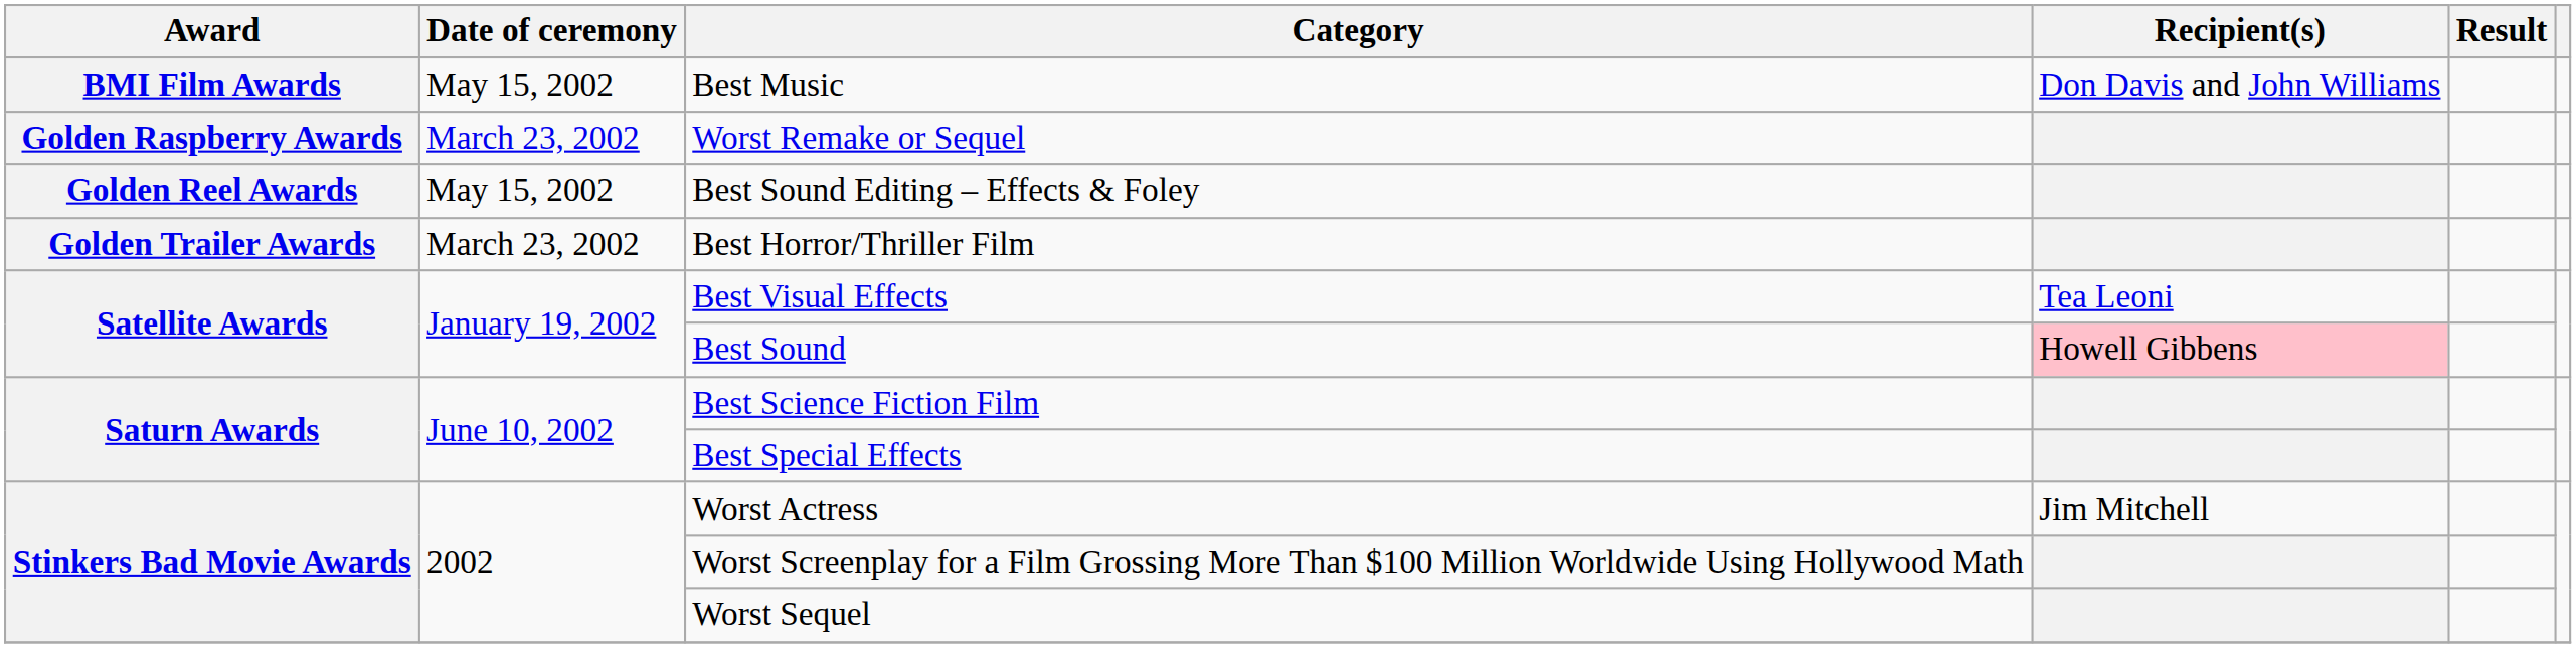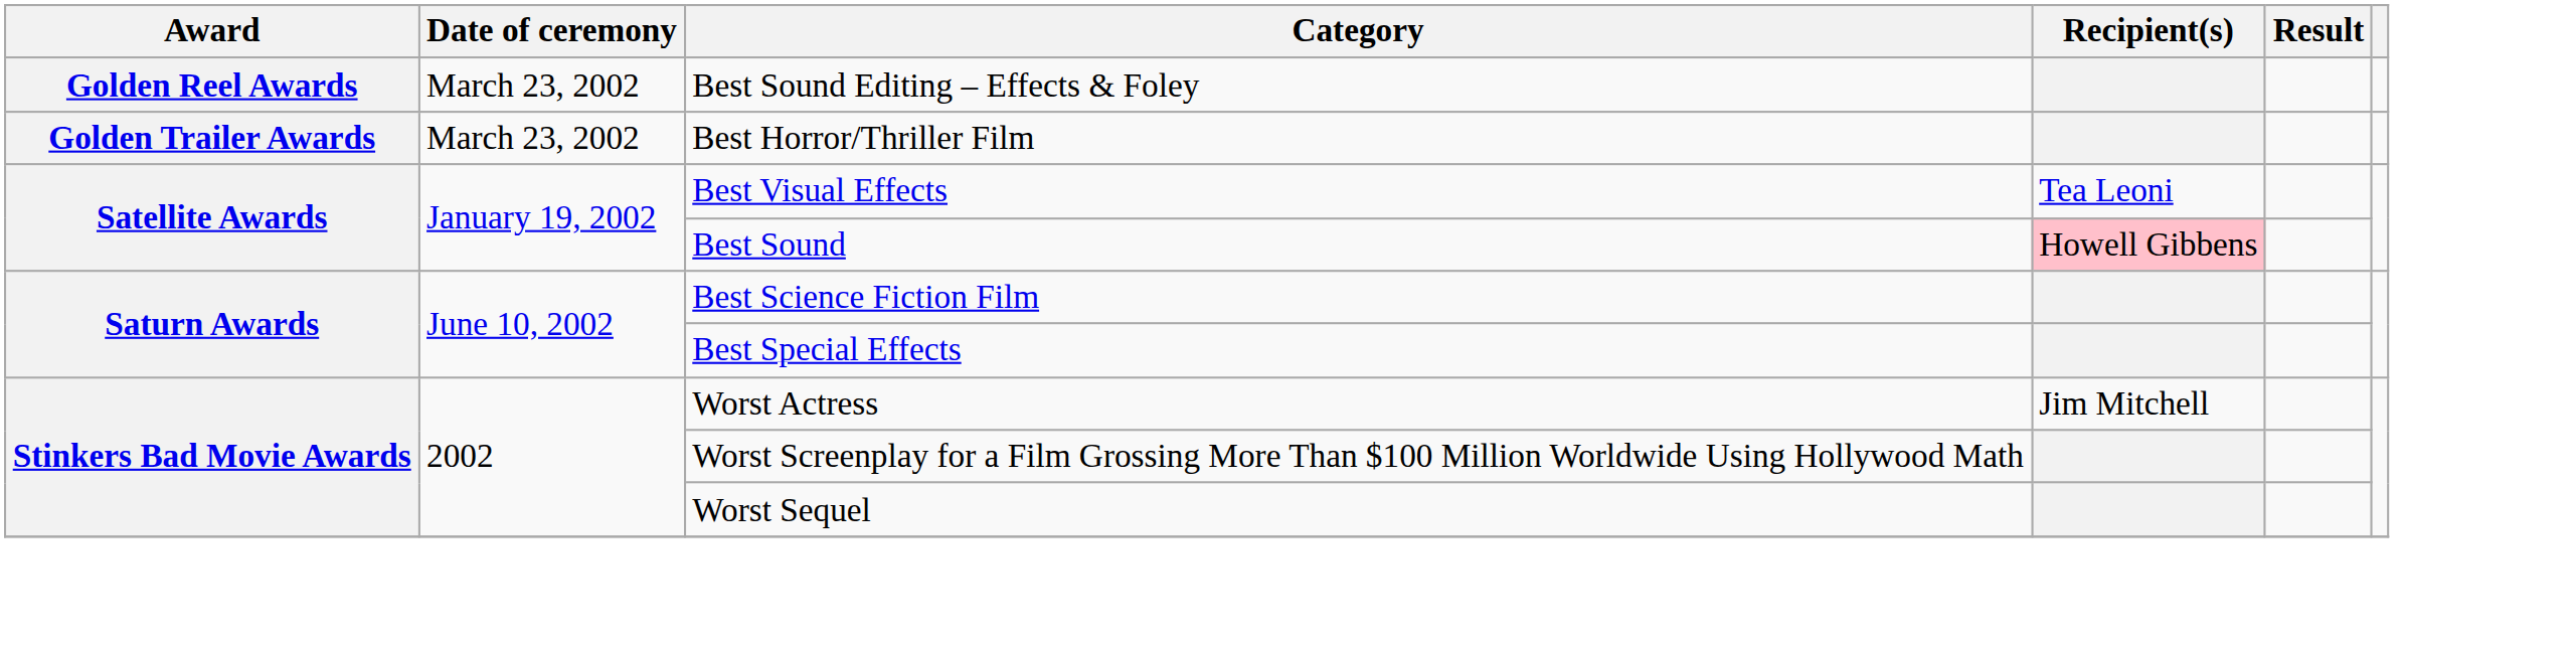- row: BMI Film Awards | May 15, 2002 | Best Music | Don Davis and John Williams
- row: Golden Raspberry Awards | March 23, 2002 | Worst Remake or Sequel
Best Sound Editing – Effects & Foley | Date of ceremony: May 15, 2002 -> March 23, 2002
